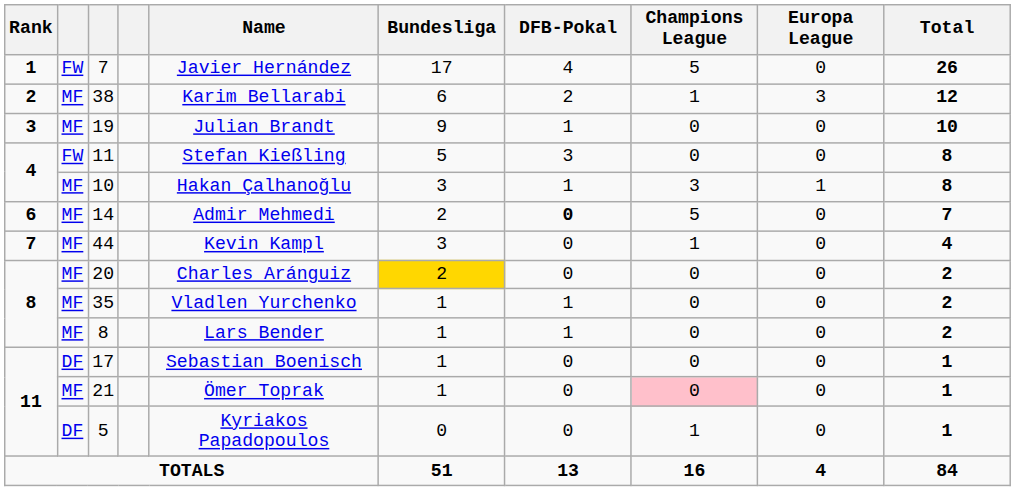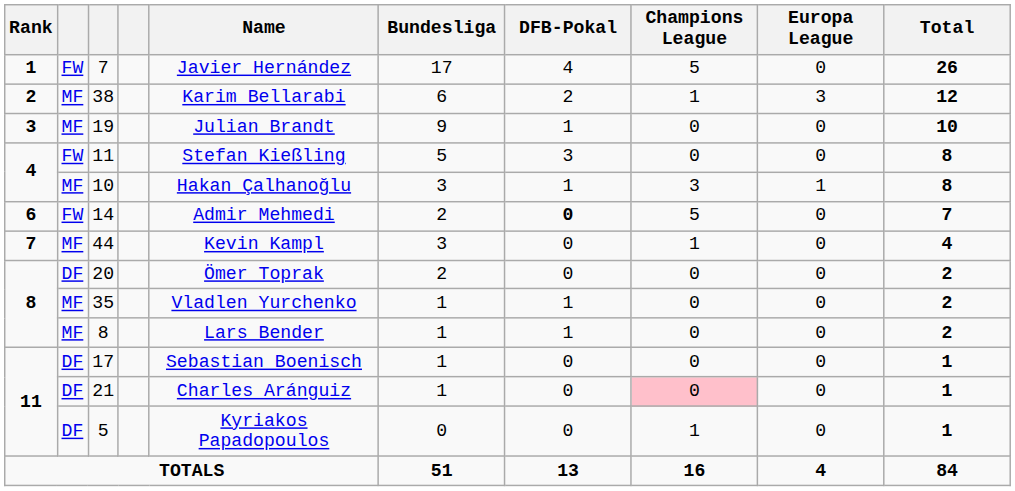14 | column 2: MF -> FW
20 | column 2: MF -> DF
20 | Name: Charles Aránguiz -> Ömer Toprak
20 | Bundesliga: gold background -> no background
21 | column 2: MF -> DF
21 | Name: Ömer Toprak -> Charles Aránguiz
